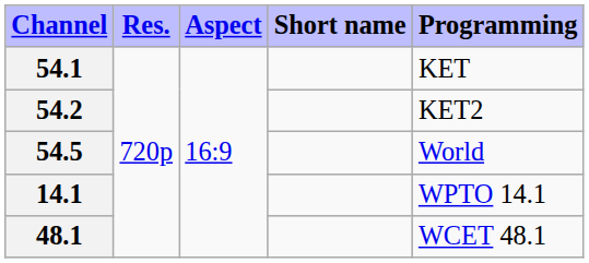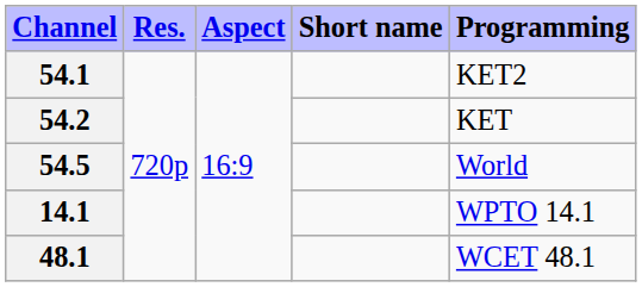54.1 | Programming: KET -> KET2
54.2 | Programming: KET2 -> KET
